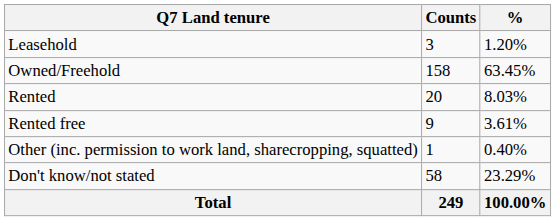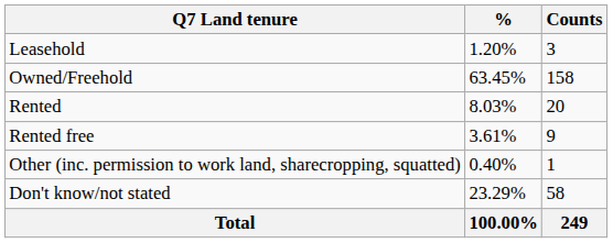columns swapped: Counts <-> %
